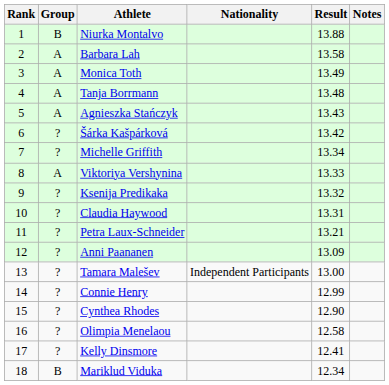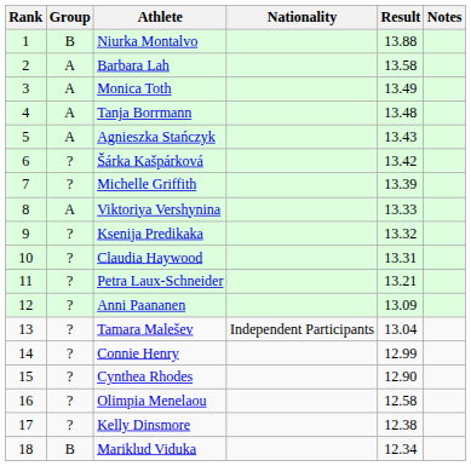Michelle Griffith | Result: 13.34 -> 13.39
Tamara Malešev | Result: 13.00 -> 13.04
Kelly Dinsmore | Result: 12.41 -> 12.38
